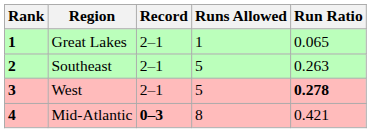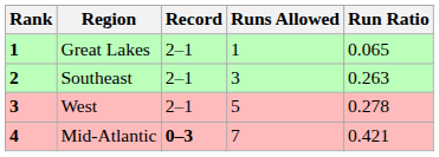Southeast | Runs Allowed: 5 -> 3
West | Run Ratio: bold -> normal
Mid-Atlantic | Runs Allowed: 8 -> 7
